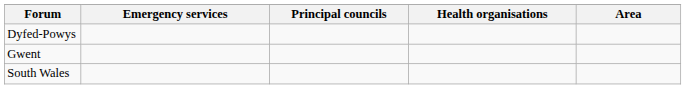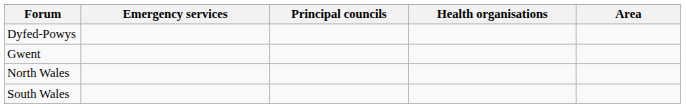+ row: North Wales
